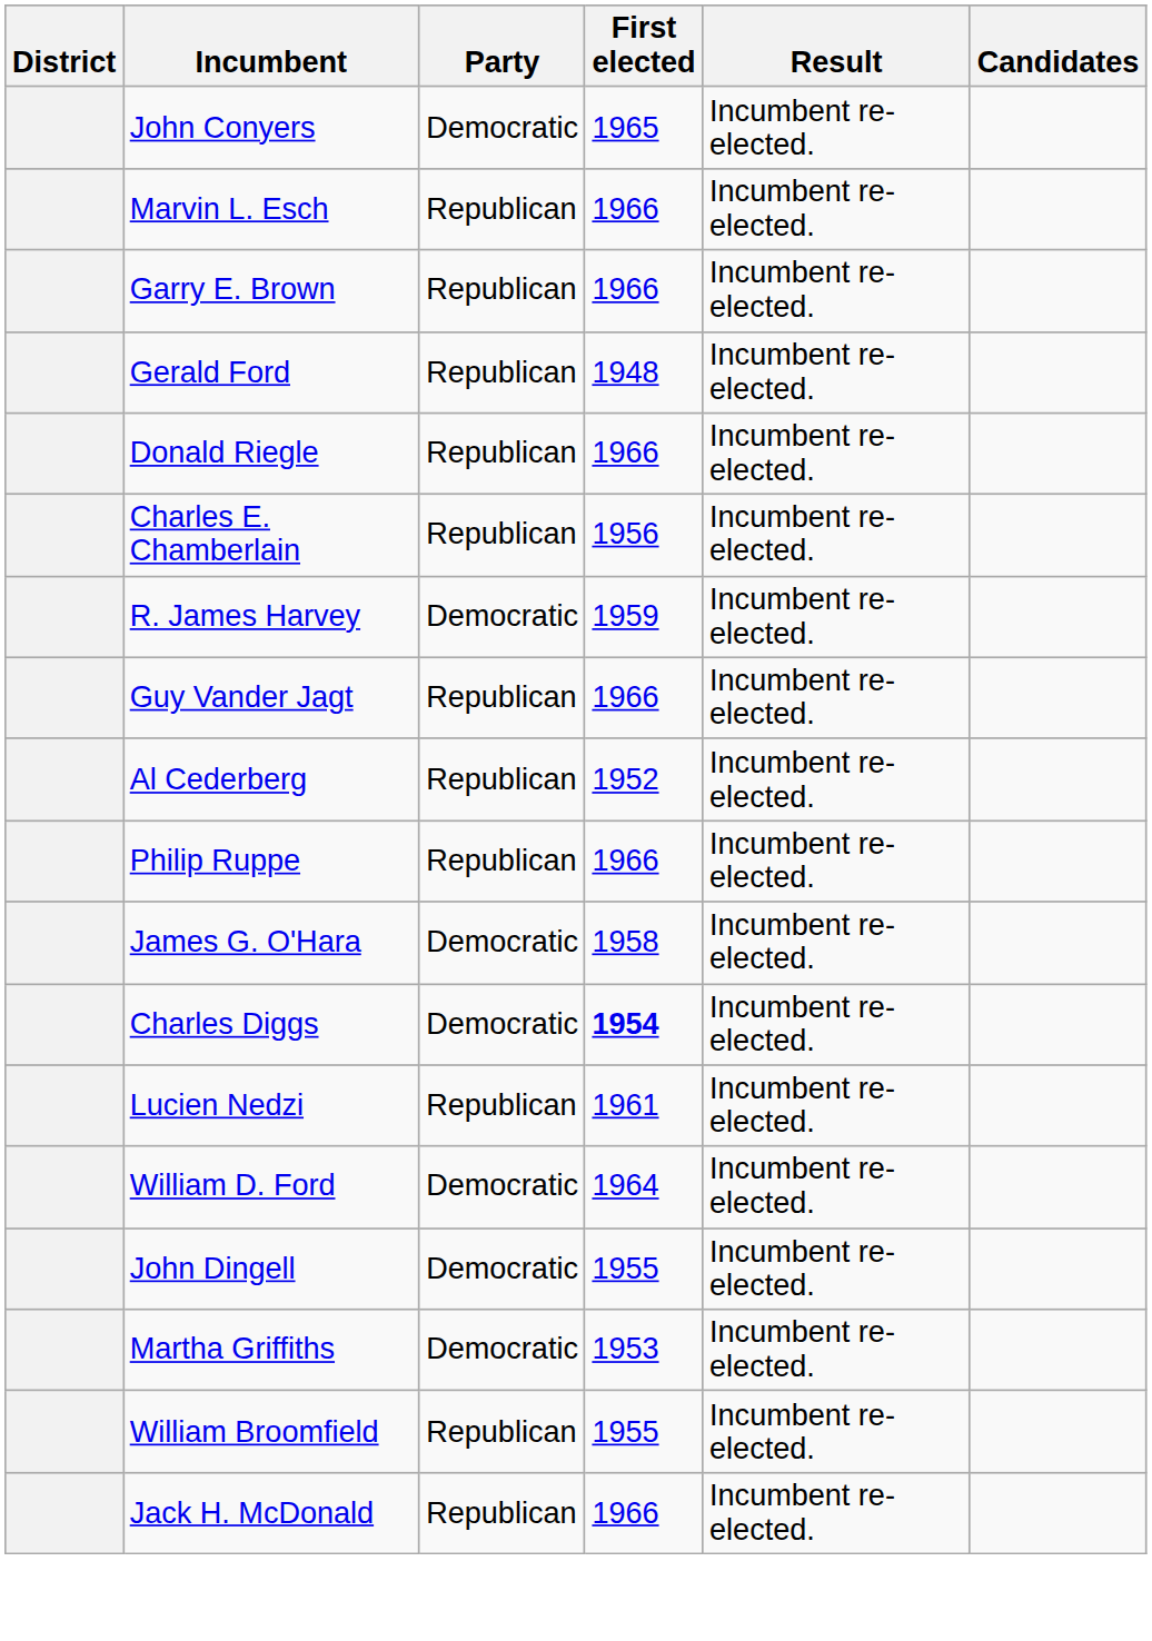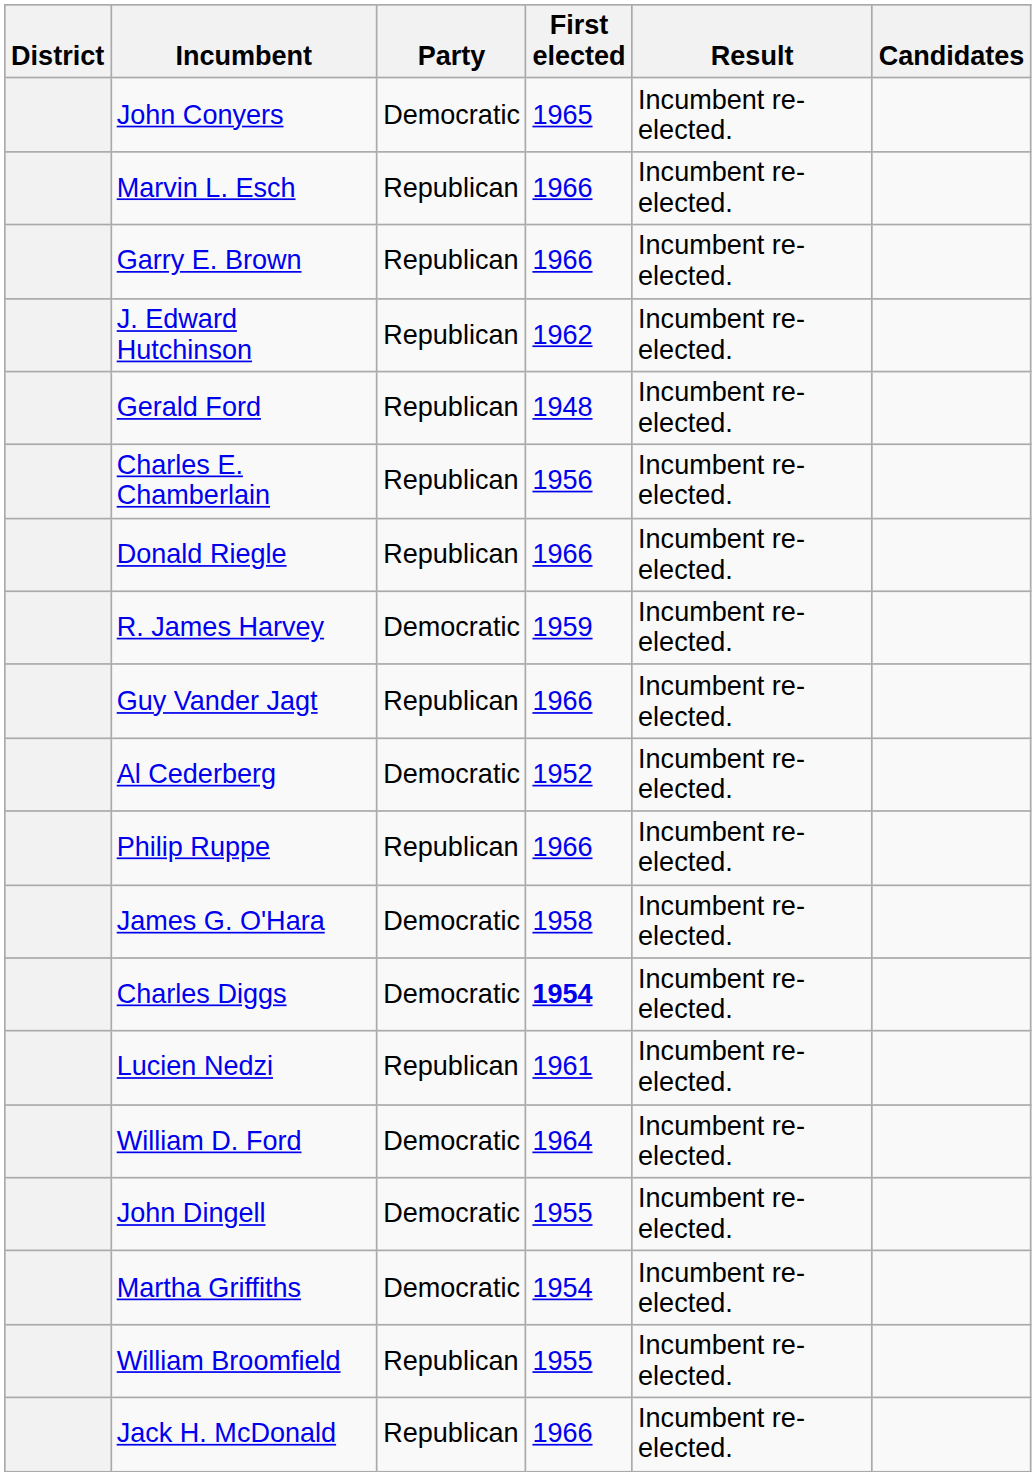+ row: J. Edward Hutchinson | Republican | 1962 | Incumbent re-elected.
rows swapped: Charles E. Chamberlain <-> Donald Riegle
Al Cederberg | Party: Republican -> Democratic
Martha Griffiths | First elected: 1953 -> 1954
